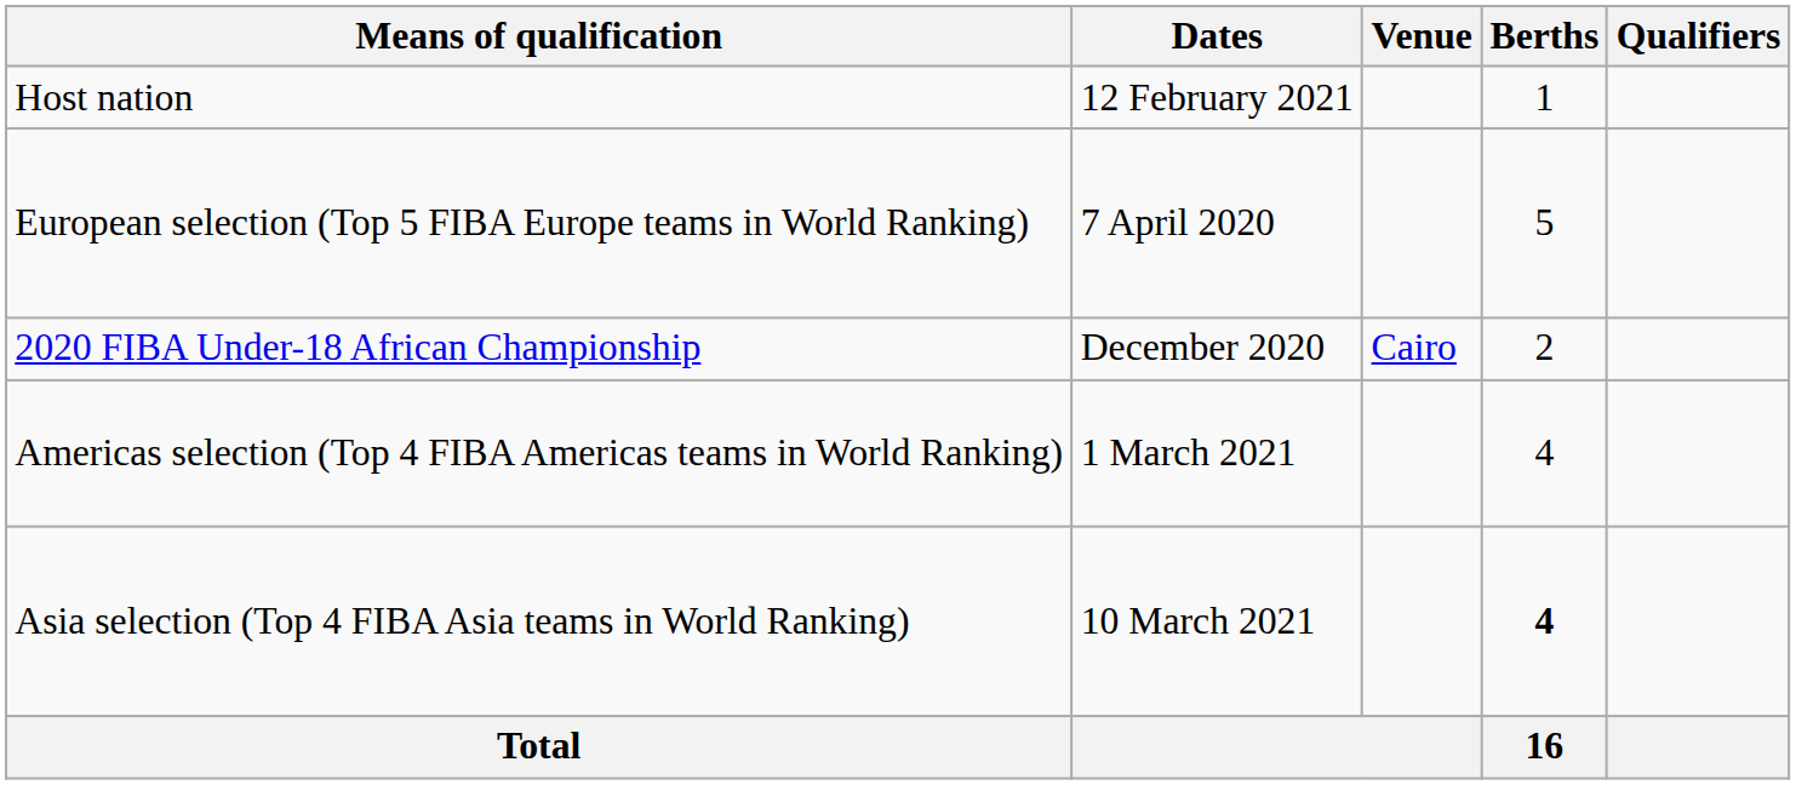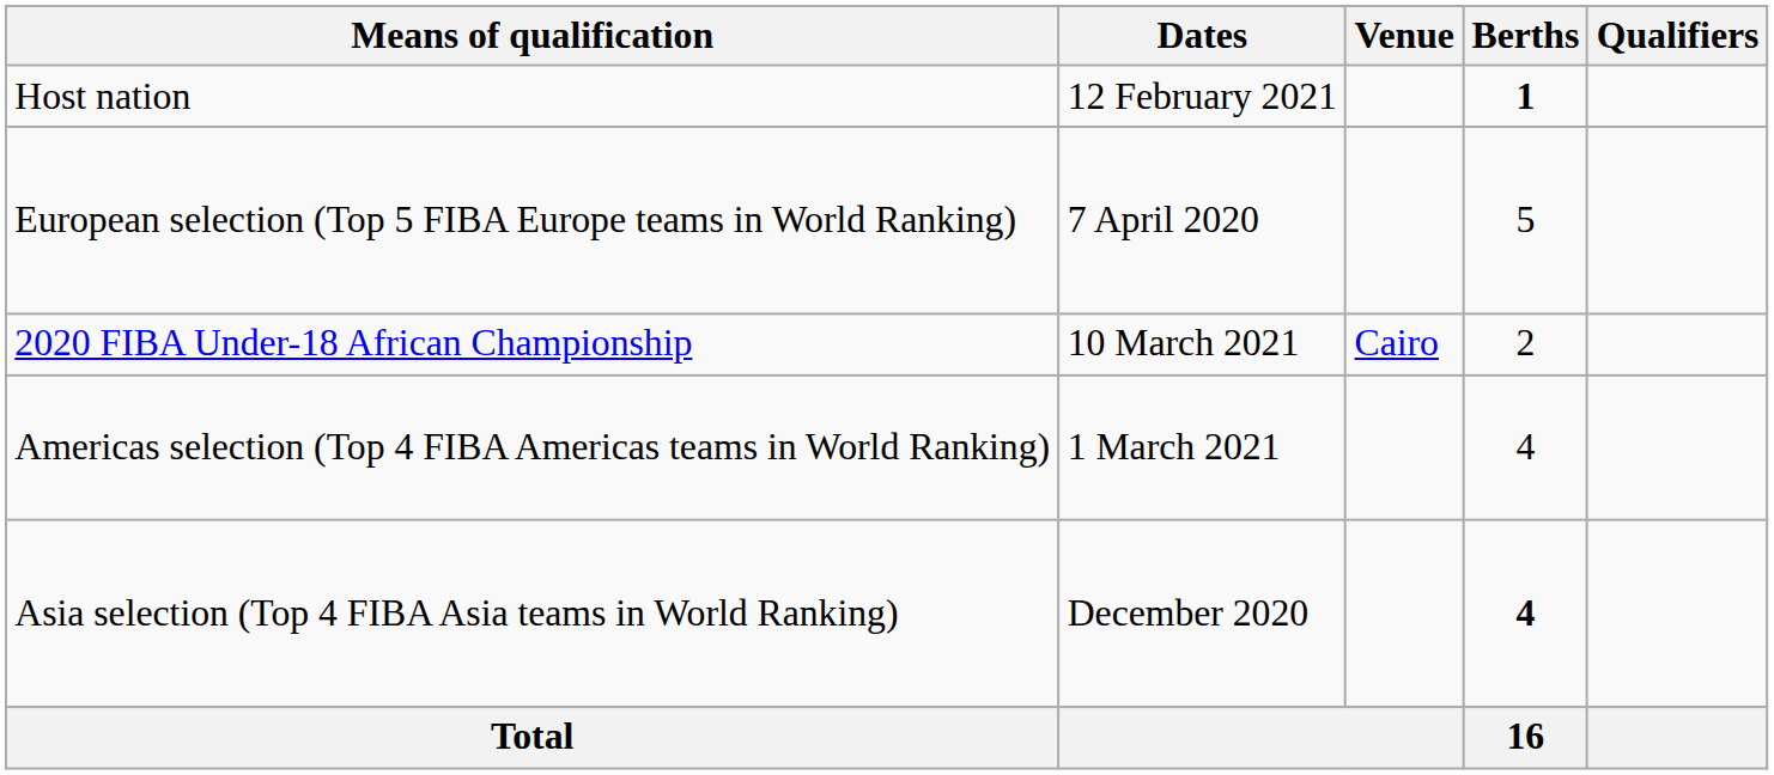Host nation | Berths: normal -> bold
2020 FIBA Under-18 African Championship | Dates: December 2020 -> 10 March 2021
Asia selection (Top 4 FIBA Asia teams in World Ranking) | Dates: 10 March 2021 -> December 2020
